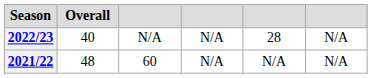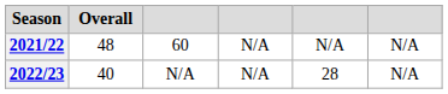rows swapped: 2021/22 <-> 2022/23
